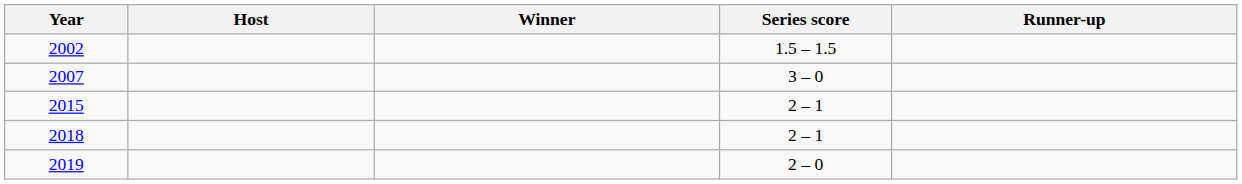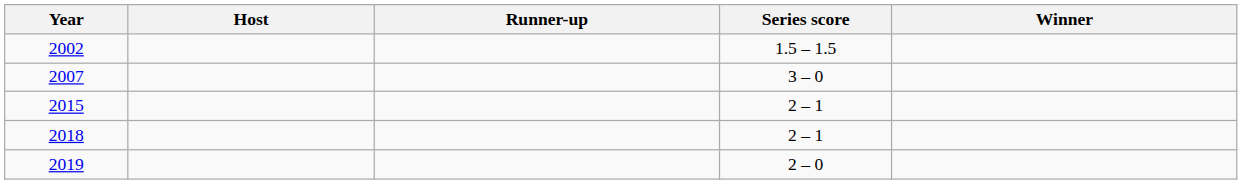columns swapped: Winner <-> Runner-up
